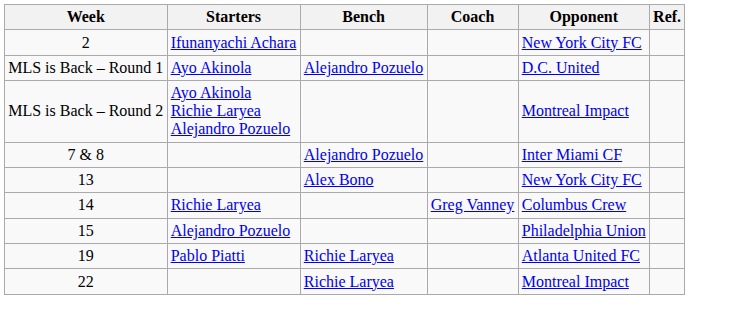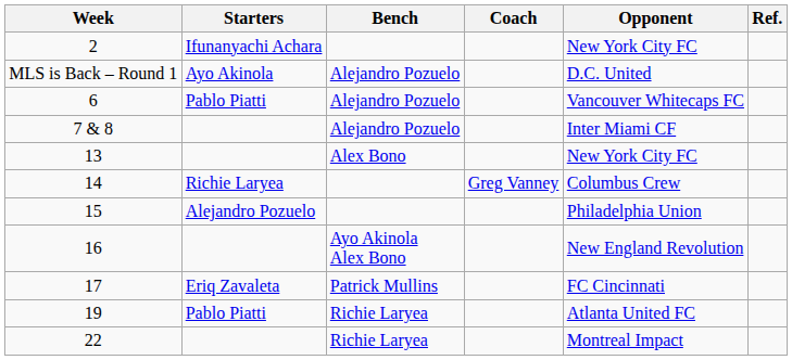- row: MLS is Back – Round 2 | Ayo Akinola Richie Laryea Alejandro Pozuelo | Montreal Impact
+ row: 6 | Pablo Piatti | Alejandro Pozuelo | Vancouver Whitecaps FC
+ row: 16 | Ayo Akinola Alex Bono | New England Revolution
+ row: 17 | Eriq Zavaleta | Patrick Mullins | FC Cincinnati
